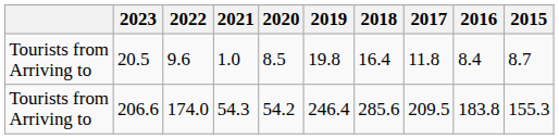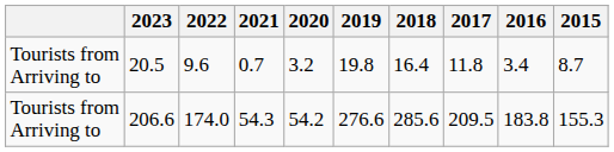20.5 | 2021: 1.0 -> 0.7
20.5 | 2020: 8.5 -> 3.2
20.5 | 2016: 8.4 -> 3.4
206.6 | 2019: 246.4 -> 276.6
